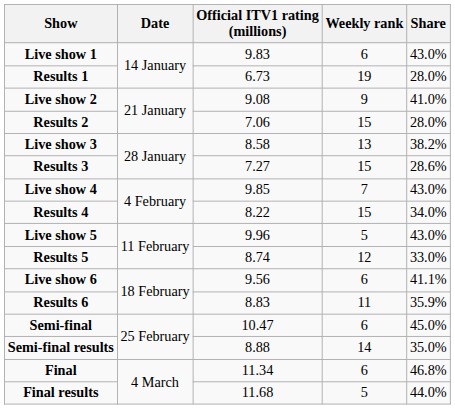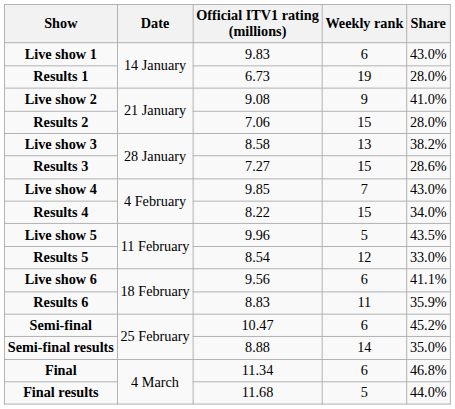Live show 5 | Share: 43.0% -> 43.5%
Results 5 | Official ITV1 rating (millions): 8.74 -> 8.54
Semi-final | Share: 45.0% -> 45.2%
